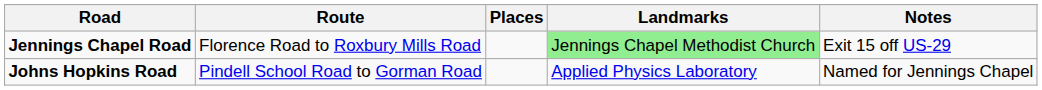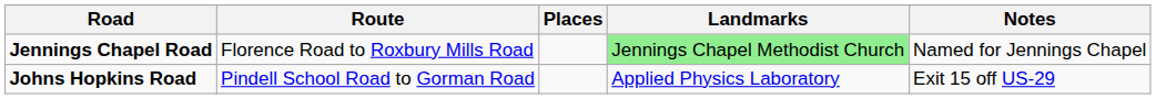Jennings Chapel Road | Notes: Exit 15 off US-29 -> Named for Jennings Chapel
Johns Hopkins Road | Notes: Named for Jennings Chapel -> Exit 15 off US-29
